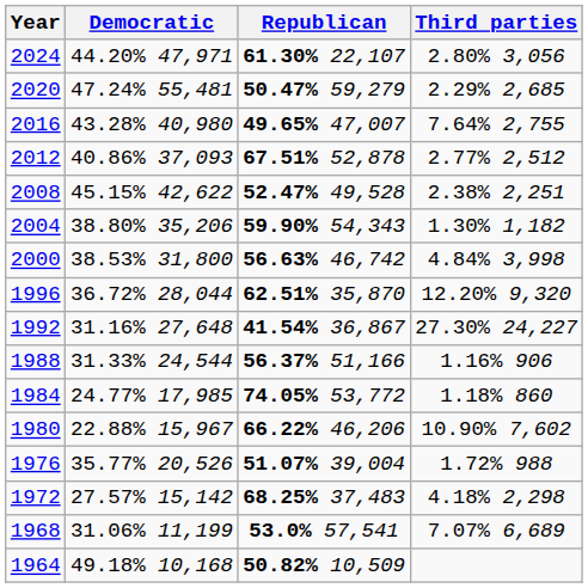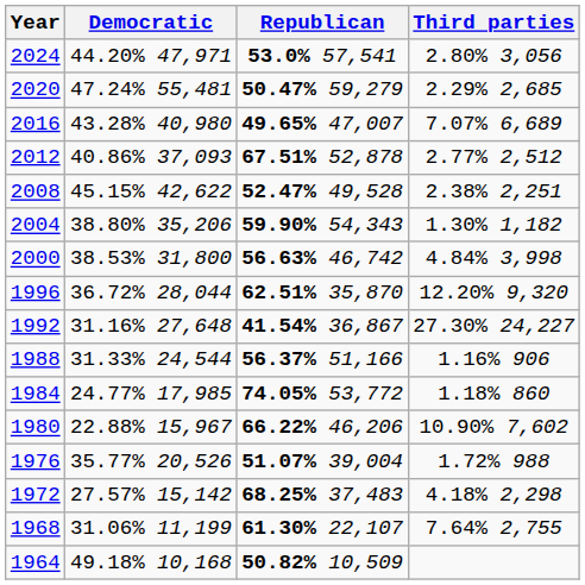2024 | Republican: 61.30% 22,107 -> 53.0% 57,541
2016 | Third parties: 7.64% 2,755 -> 7.07% 6,689
1968 | Republican: 53.0% 57,541 -> 61.30% 22,107
1968 | Third parties: 7.07% 6,689 -> 7.64% 2,755
